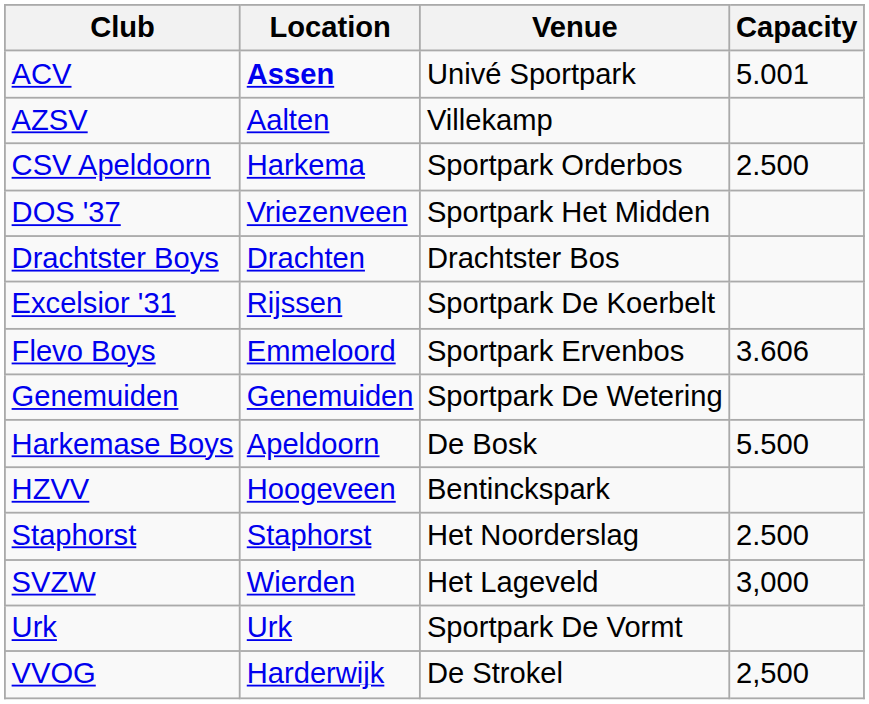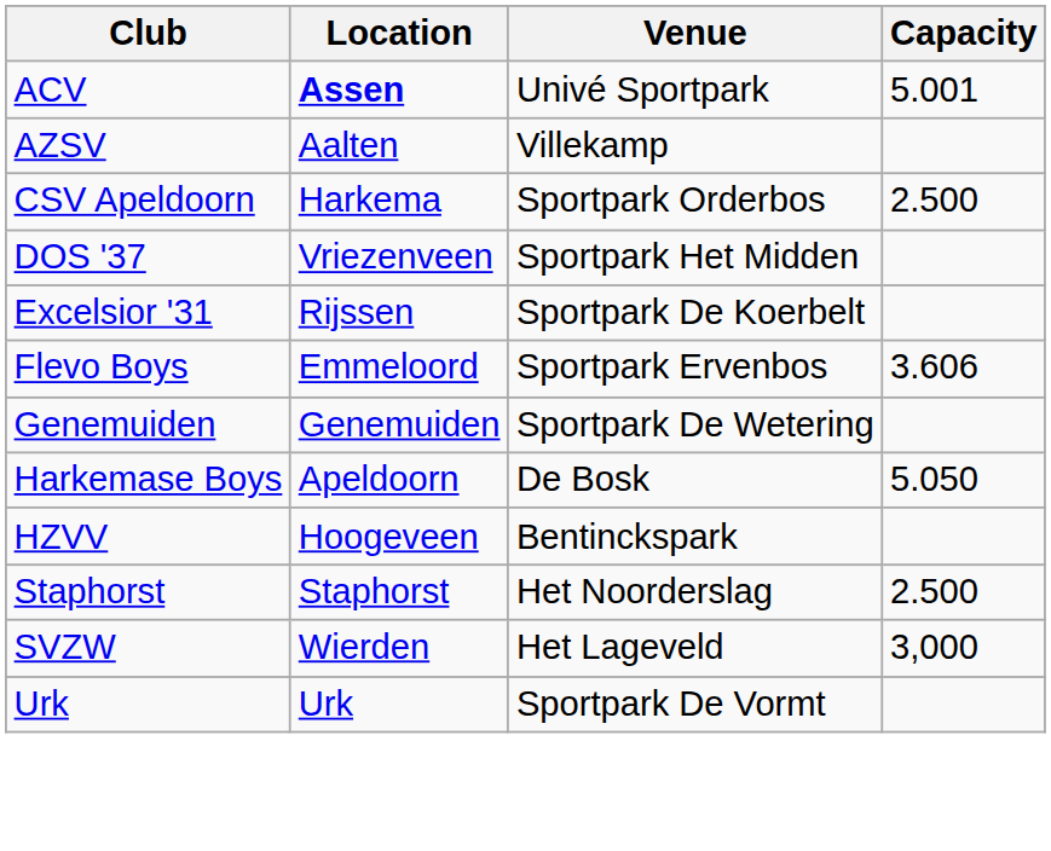- row: Drachtster Boys | Drachten | Drachtster Bos
Harkemase Boys | Capacity: 5.500 -> 5.050
- row: VVOG | Harderwijk | De Strokel | 2,500
